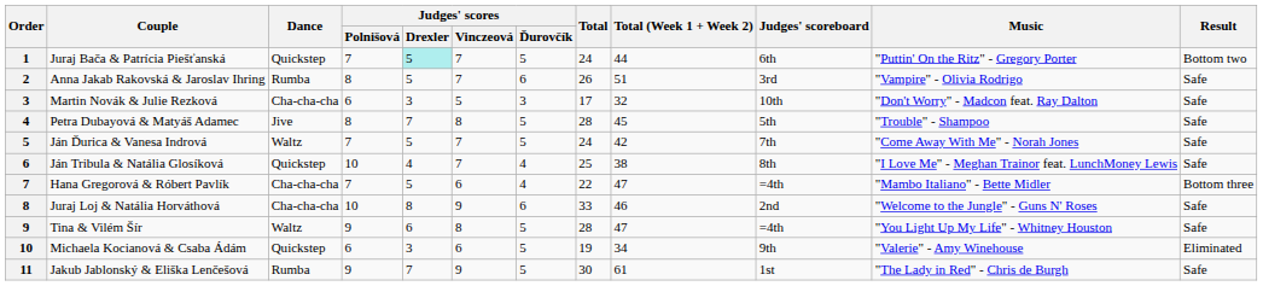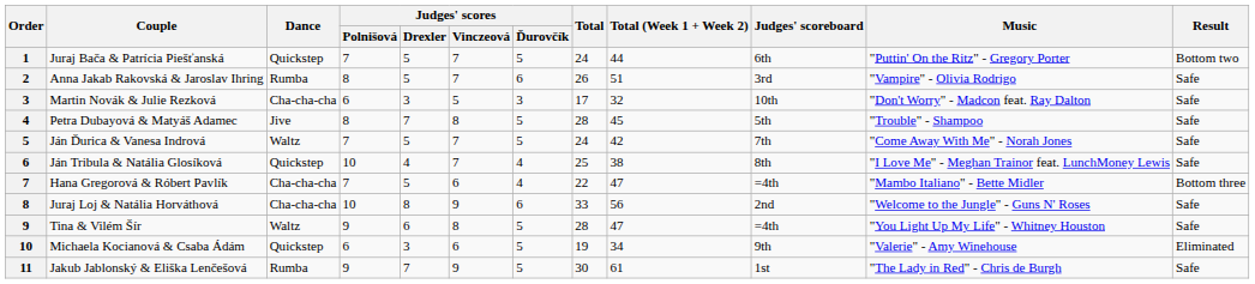Juraj Bača & Patrícia Piešťanská | Judges' scores / Drexler: paleturquoise background -> no background
Juraj Loj & Natália Horváthová | Total (Week 1 + Week 2): 46 -> 56
